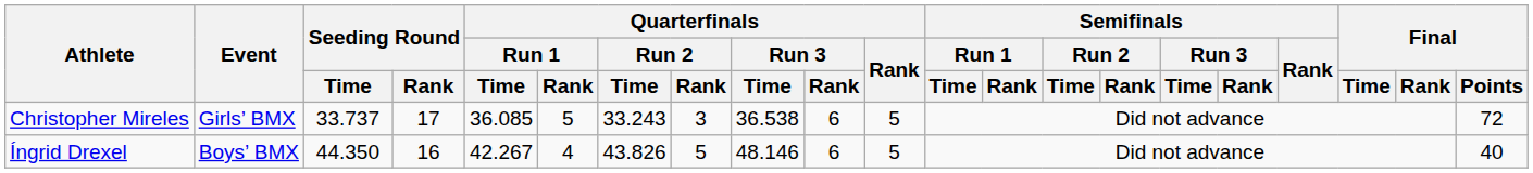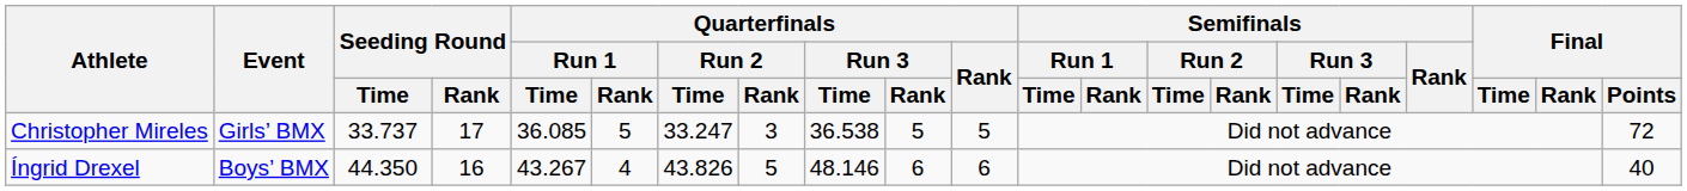Christopher Mireles | Quarterfinals / Run 2 / Time: 33.243 -> 33.247
Christopher Mireles | Quarterfinals / Run 3 / Rank: 6 -> 5
Íngrid Drexel | Quarterfinals / Run 1 / Time: 42.267 -> 43.267
Íngrid Drexel | Quarterfinals / Rank: 5 -> 6
